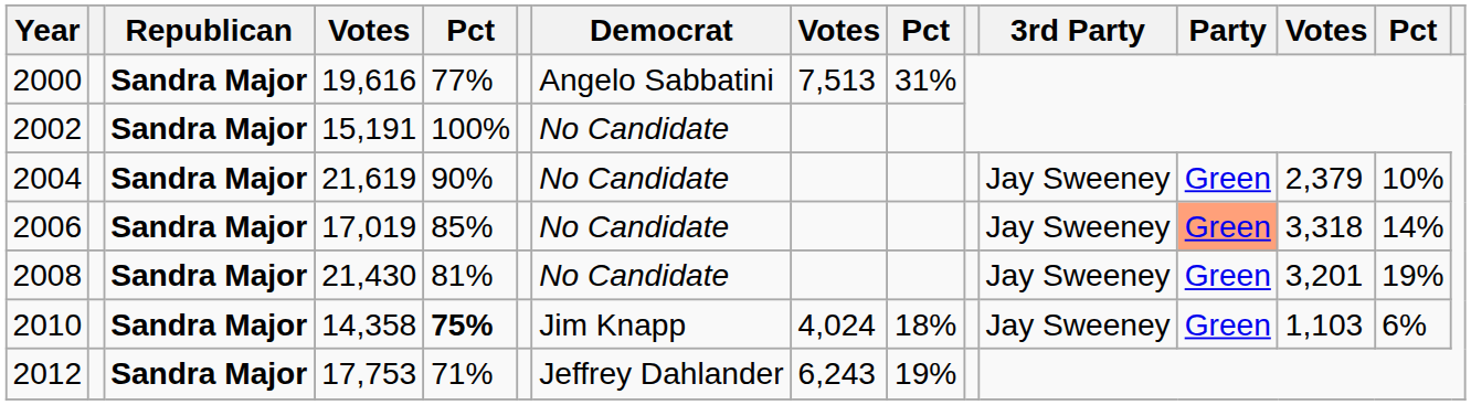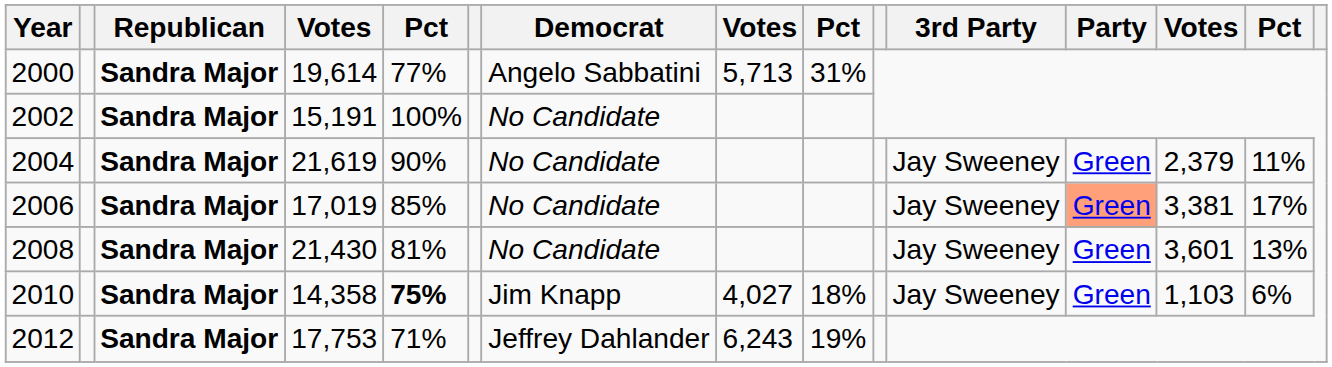2000 | column 4: 19,616 -> 19,614
2000 | column 8: 7,513 -> 5,713
2004 | column 14: 10% -> 11%
2006 | column 13: 3,318 -> 3,381
2006 | column 14: 14% -> 17%
2008 | column 13: 3,201 -> 3,601
2008 | column 14: 19% -> 13%
2010 | column 8: 4,024 -> 4,027
